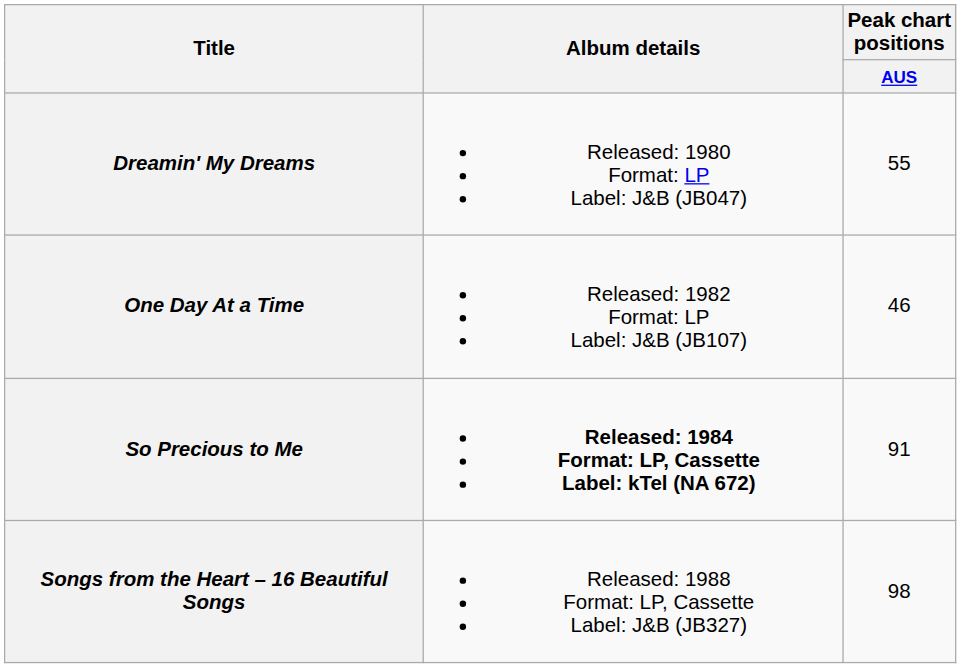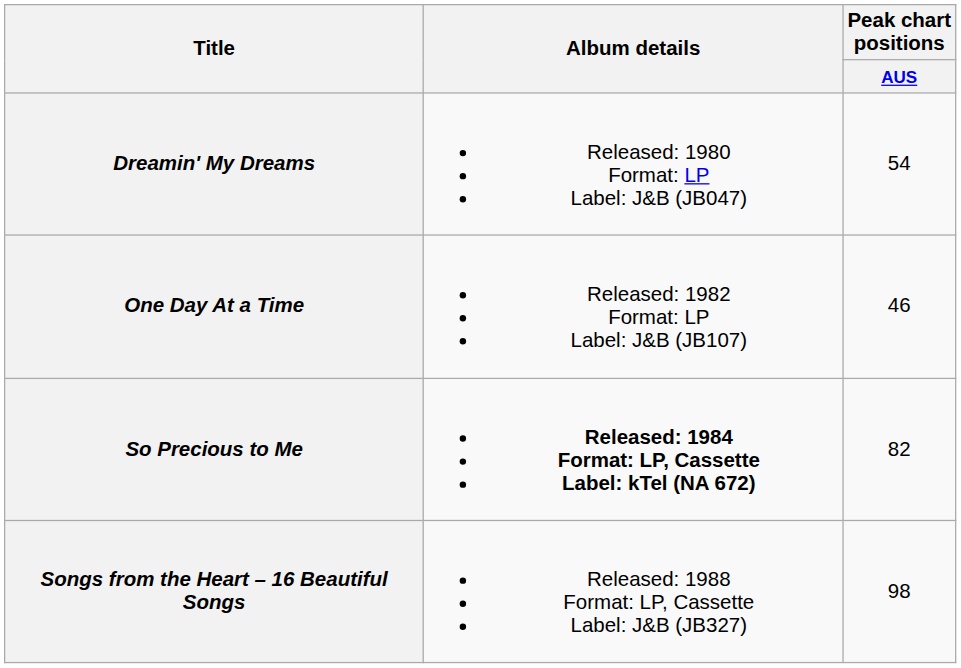Dreamin' My Dreams | Peak chart positions / AUS: 55 -> 54
So Precious to Me | Peak chart positions / AUS: 91 -> 82
